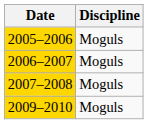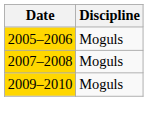- row: 2006–2007 | Moguls
